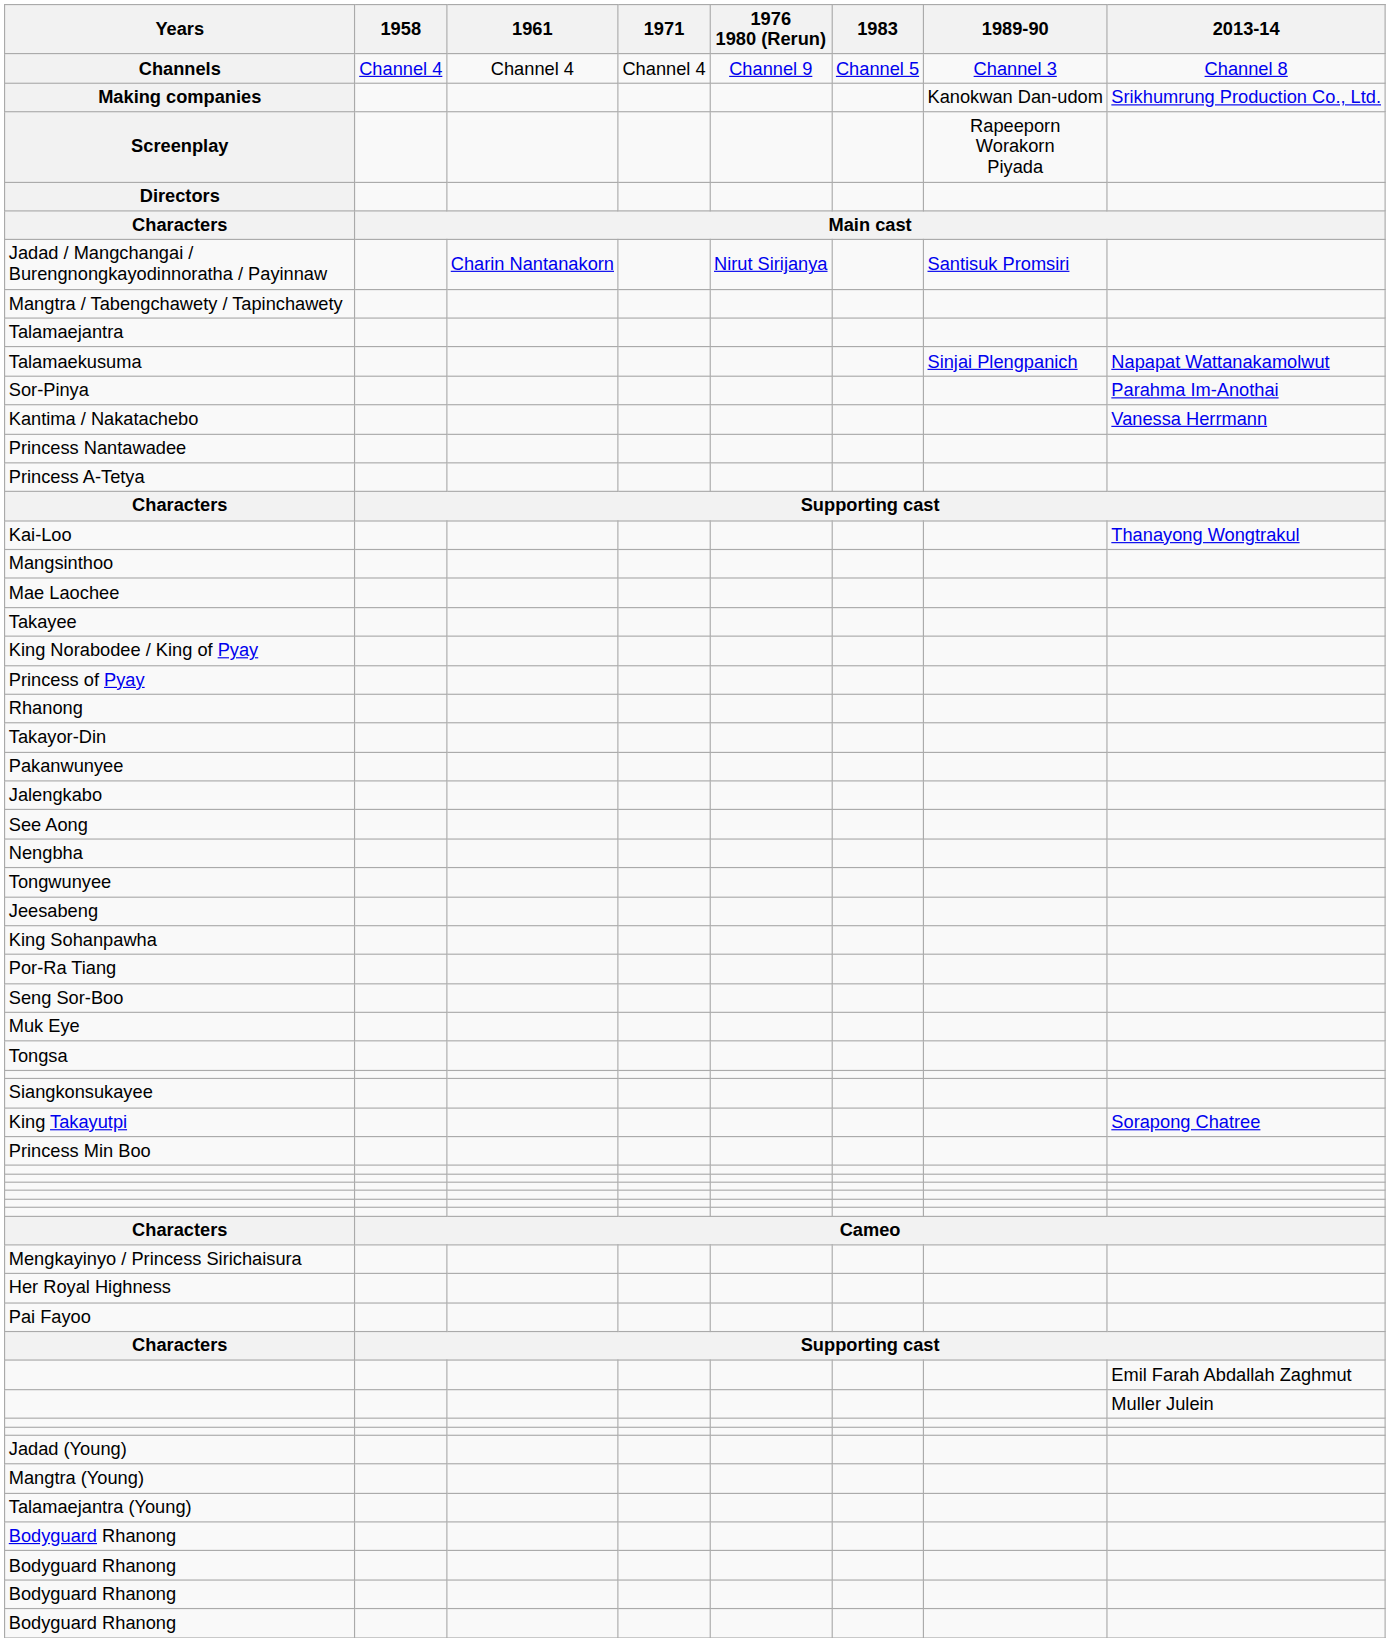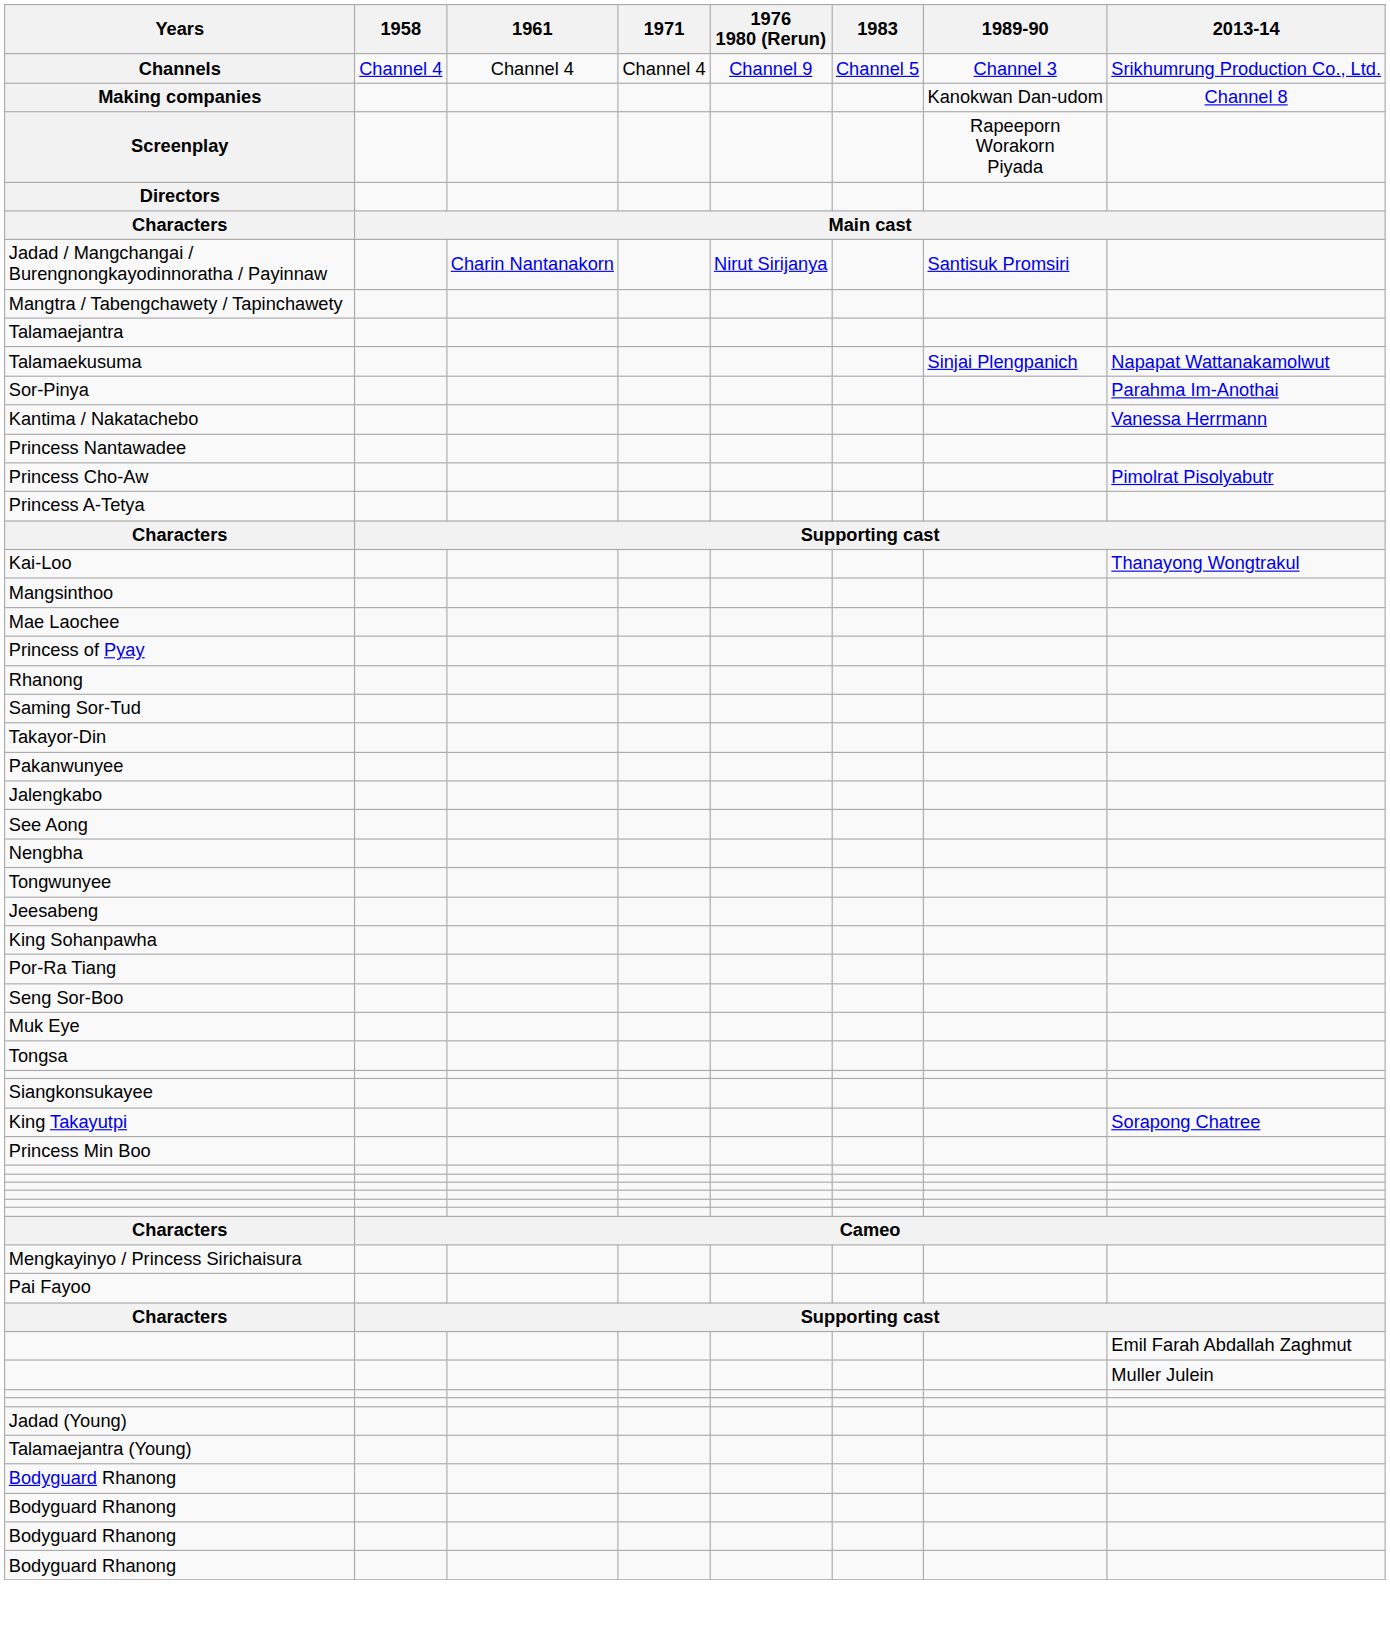Channels | 2013-14: Channel 8 -> Srikhumrung Production Co., Ltd.
Making companies | 2013-14: Srikhumrung Production Co., Ltd. -> Channel 8
+ row: Princess Cho-Aw | Pimolrat Pisolyabutr
- row: Takayee
- row: King Norabodee / King of Pyay
+ row: Saming Sor-Tud
- row: Her Royal Highness
- row: Mangtra (Young)
